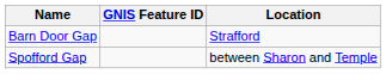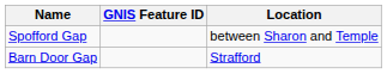rows swapped: Barn Door Gap <-> Spofford Gap
